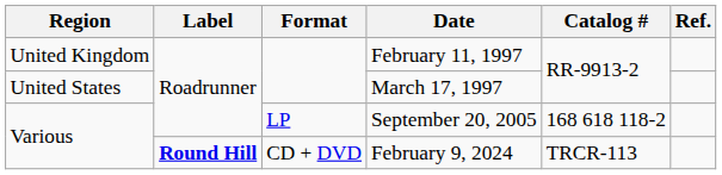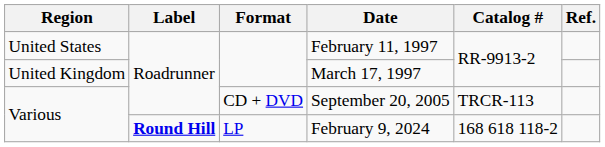February 11, 1997 | Region: United Kingdom -> United States
March 17, 1997 | Region: United States -> United Kingdom
September 20, 2005 | Format: LP -> CD + DVD
September 20, 2005 | Catalog #: 168 618 118-2 -> TRCR-113
February 9, 2024 | Format: CD + DVD -> LP
February 9, 2024 | Catalog #: TRCR-113 -> 168 618 118-2
